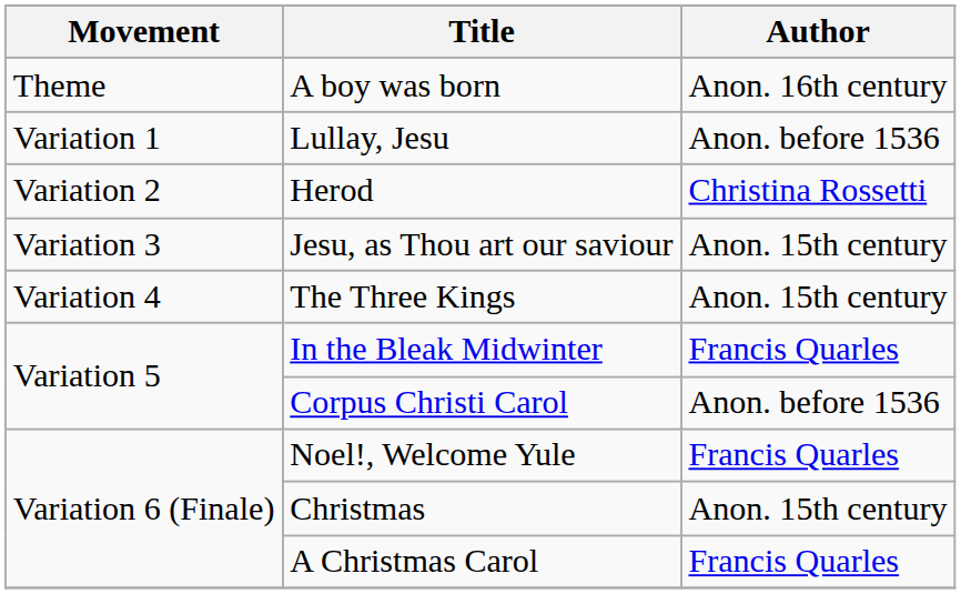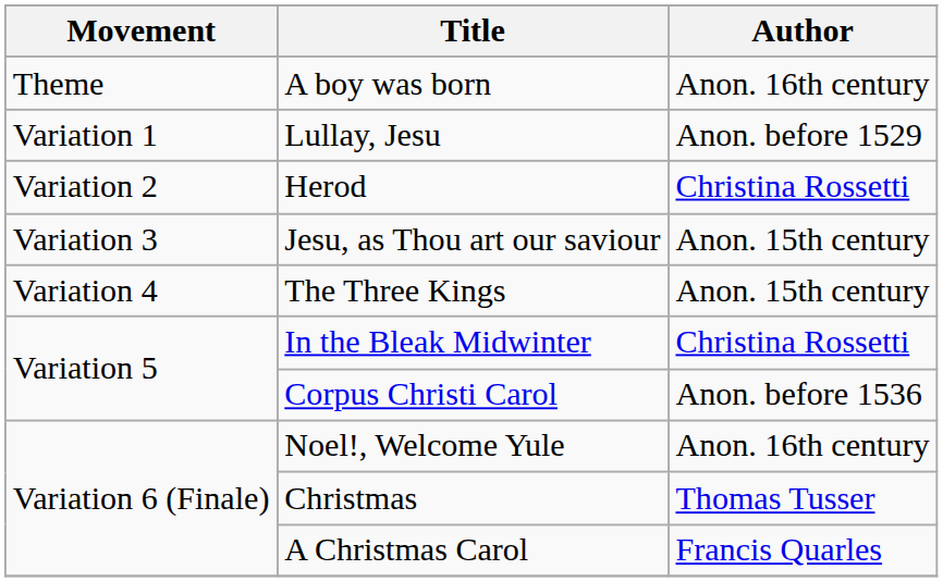Lullay, Jesu | Author: Anon. before 1536 -> Anon. before 1529
In the Bleak Midwinter | Author: Francis Quarles -> Christina Rossetti
Noel!, Welcome Yule | Author: Francis Quarles -> Anon. 16th century
Christmas | Author: Anon. 15th century -> Thomas Tusser
